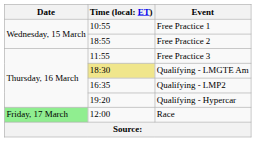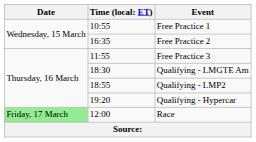Free Practice 2 | column 2: 18:55 -> 16:35
Qualifying - LMGTE Am | column 2: khaki background -> no background
Qualifying - LMP2 | column 2: 16:35 -> 18:55
